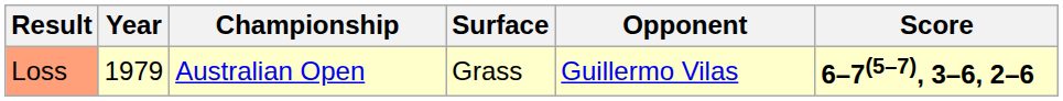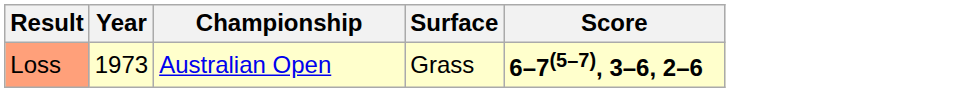- column: Opponent | Guillermo Vilas
Loss | Year: 1979 -> 1973
